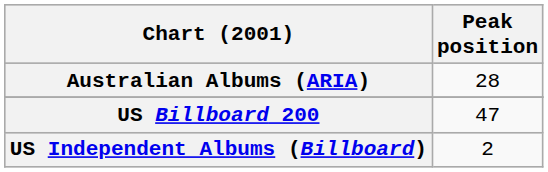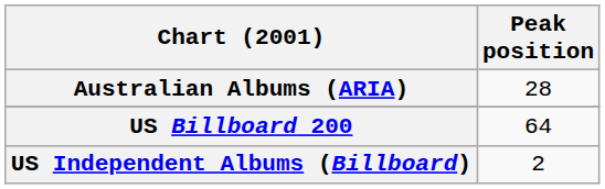US Billboard 200 | Peak position: 47 -> 64
